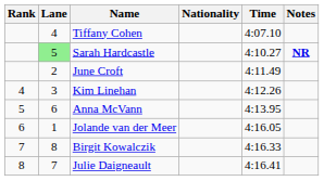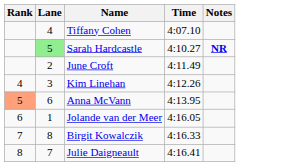- column: Nationality
Anna McVann | Rank: no background -> lightsalmon background
